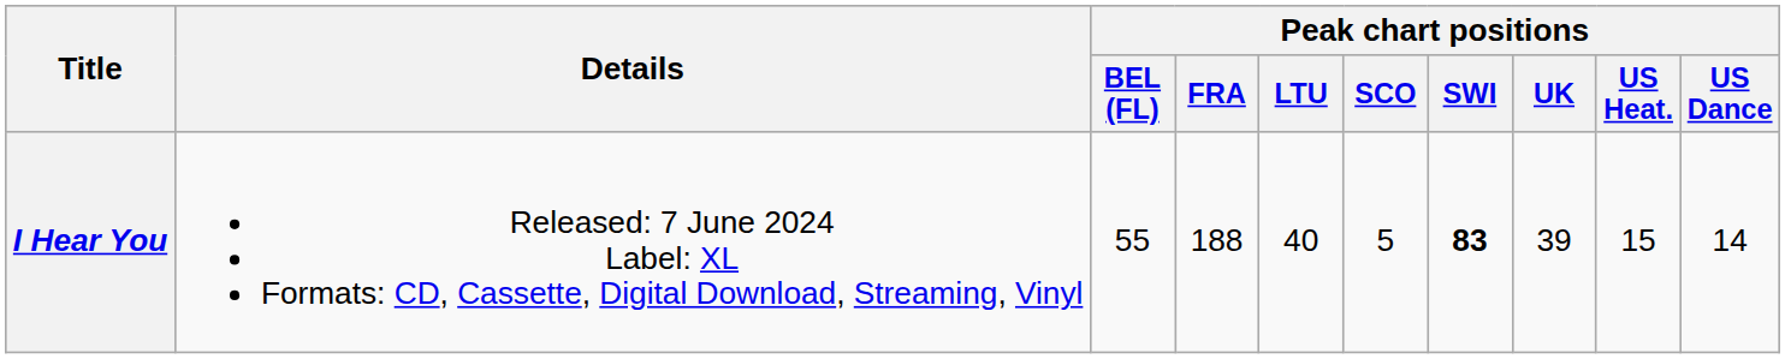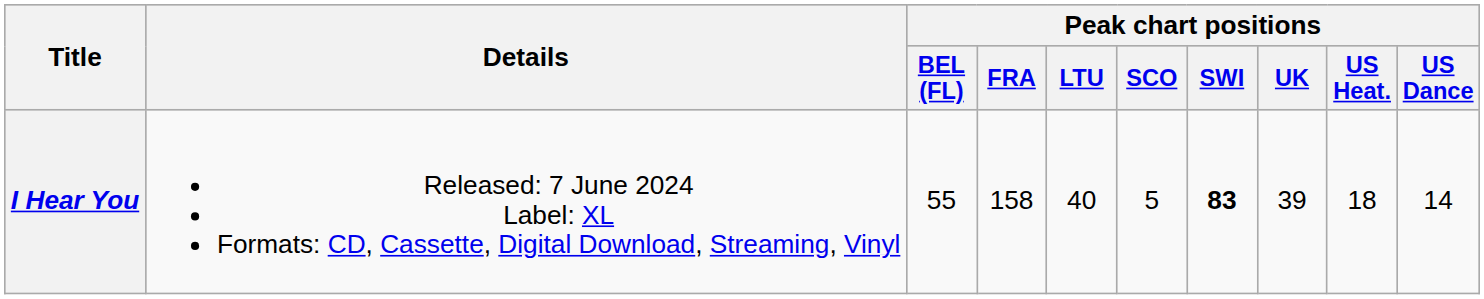I Hear You | Peak chart positions / FRA: 188 -> 158
I Hear You | Peak chart positions / US Heat.: 15 -> 18
